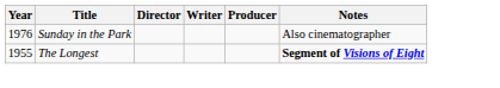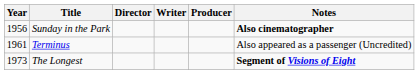Sunday in the Park | Year: 1976 -> 1956
Sunday in the Park | Notes: normal -> bold
+ row: 1961 | Terminus | Also appeared as a passenger (Uncredited)
The Longest | Year: 1955 -> 1973
